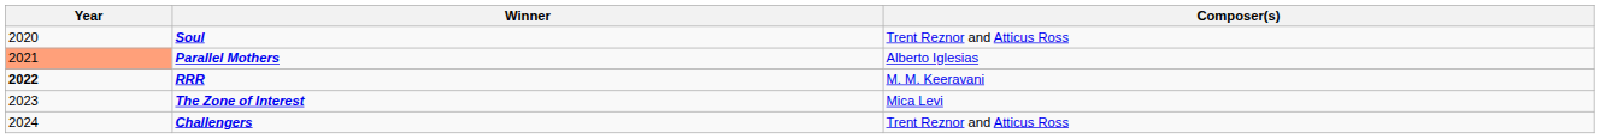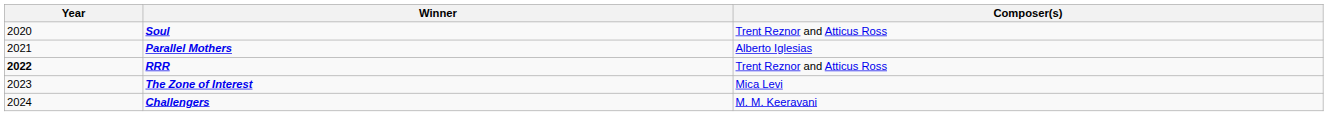Parallel Mothers | Year: lightsalmon background -> no background
RRR | Composer(s): M. M. Keeravani -> Trent Reznor and Atticus Ross
Challengers | Composer(s): Trent Reznor and Atticus Ross -> M. M. Keeravani
